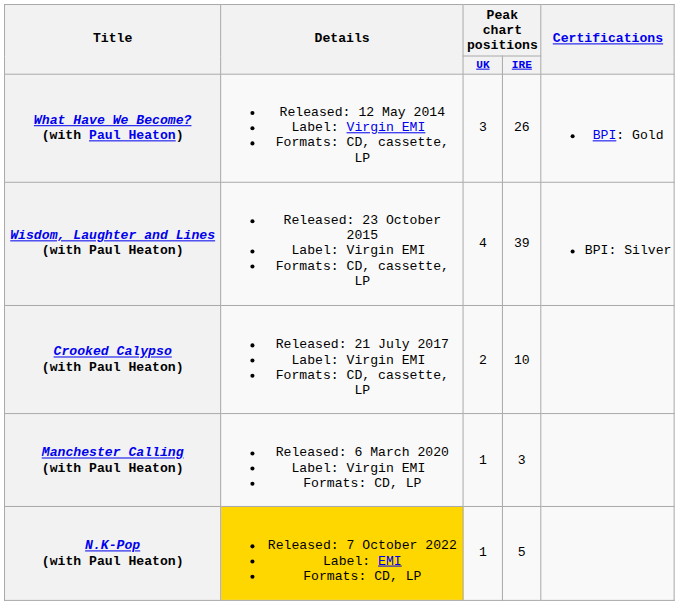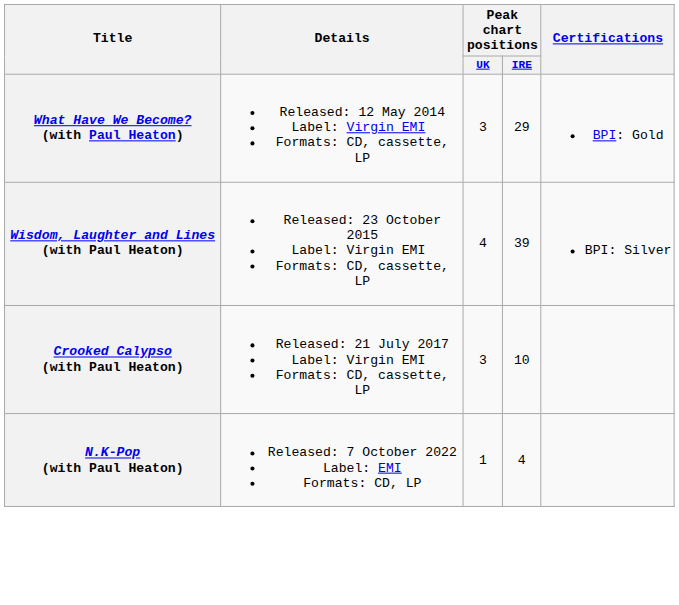What Have We Become? (with Paul Heaton) | Peak chart positions / IRE: 26 -> 29
Crooked Calypso (with Paul Heaton) | Peak chart positions / UK: 2 -> 3
- row: Manchester Calling (with Paul Heaton) | Released: 6 March 2020 Label: Virgin EMI Formats: CD, LP | 1 | 3
N.K-Pop (with Paul Heaton) | Details: gold background -> no background
N.K-Pop (with Paul Heaton) | Peak chart positions / IRE: 5 -> 4
